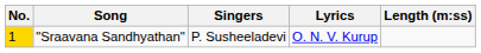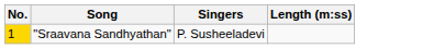- column: Lyrics | O. N. V. Kurup
